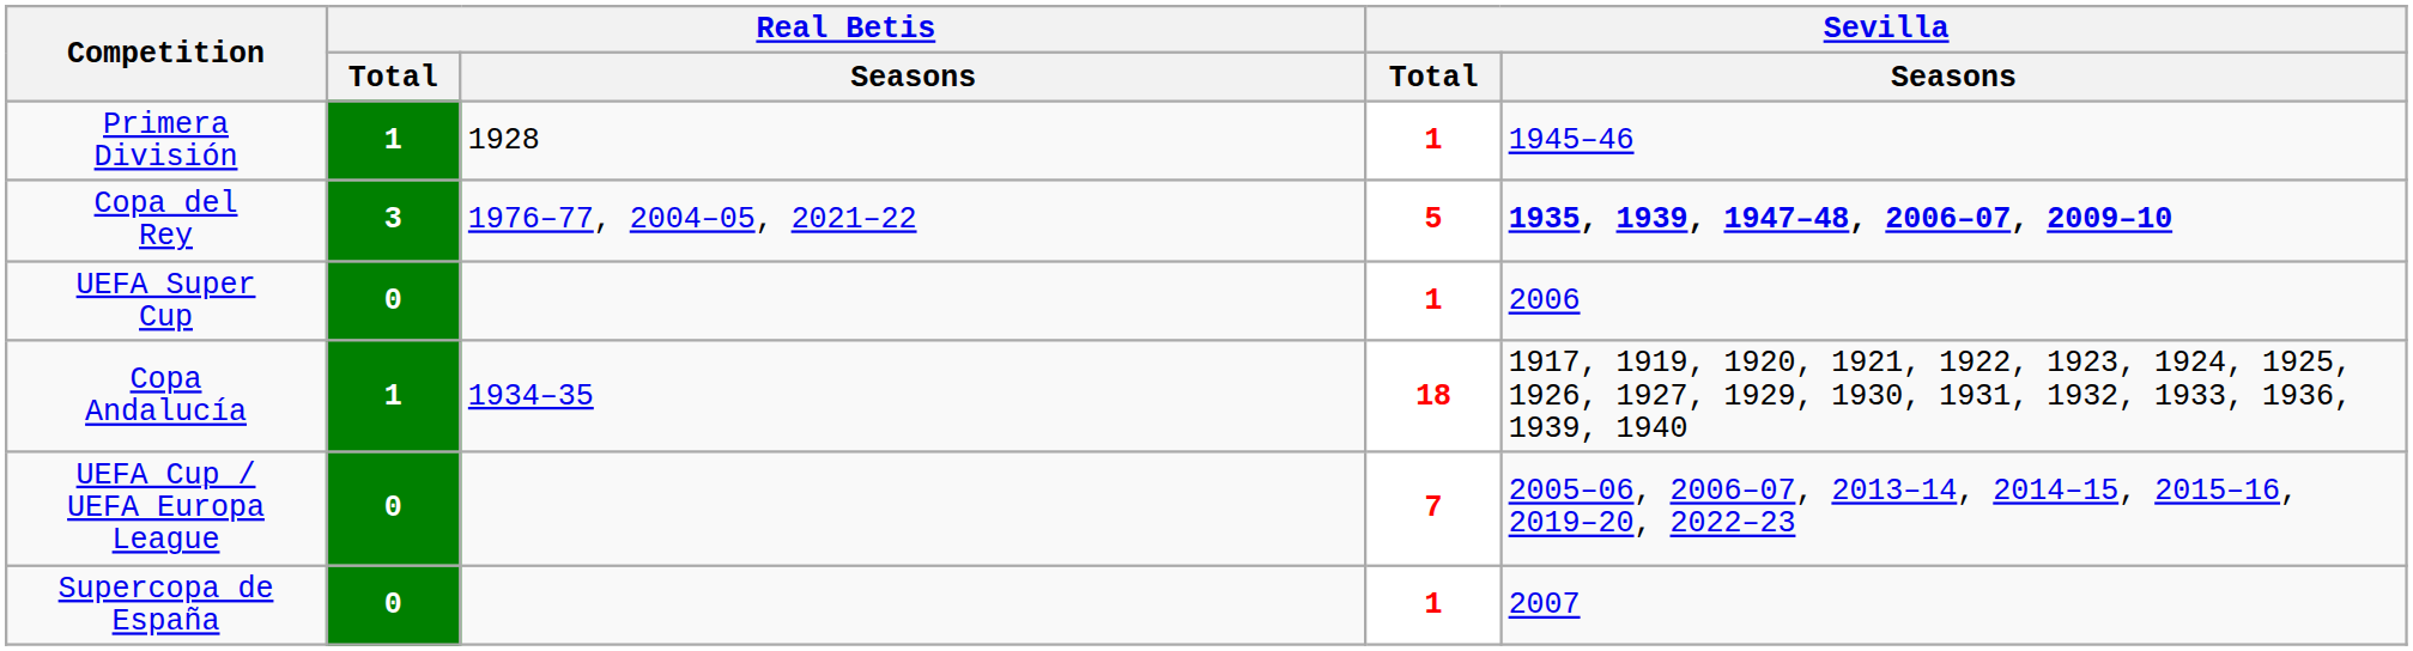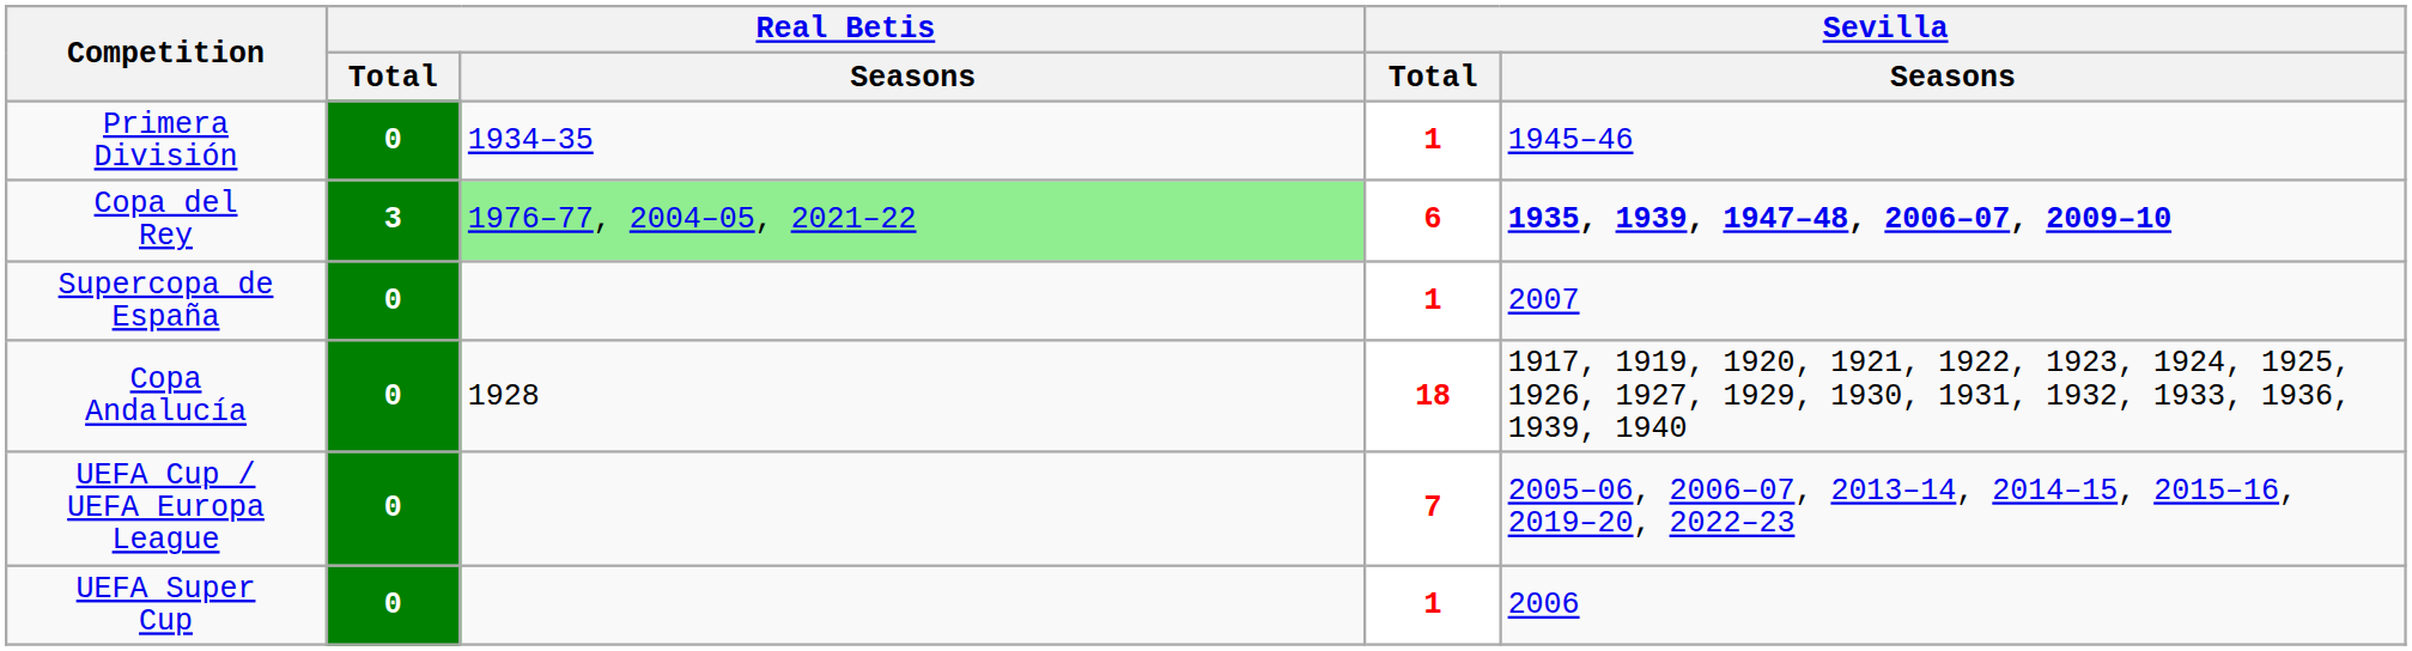Primera División | Real Betis / Total: 1 -> 0
Primera División | Real Betis / Seasons: 1928 -> 1934–35
Copa del Rey | Real Betis / Seasons: no background -> lightgreen background
Copa del Rey | Sevilla / Total: 5 -> 6
rows swapped: Supercopa de España <-> UEFA Super Cup
Copa Andalucía | Real Betis / Total: 1 -> 0
Copa Andalucía | Real Betis / Seasons: 1934–35 -> 1928
